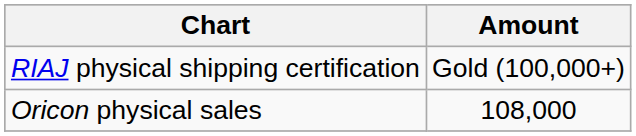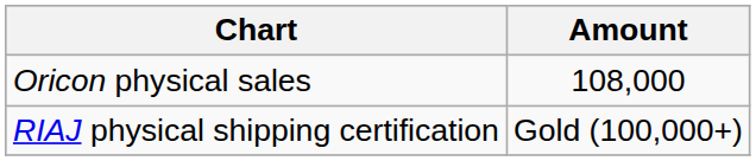rows swapped: Oricon physical sales <-> RIAJ physical shipping certification
